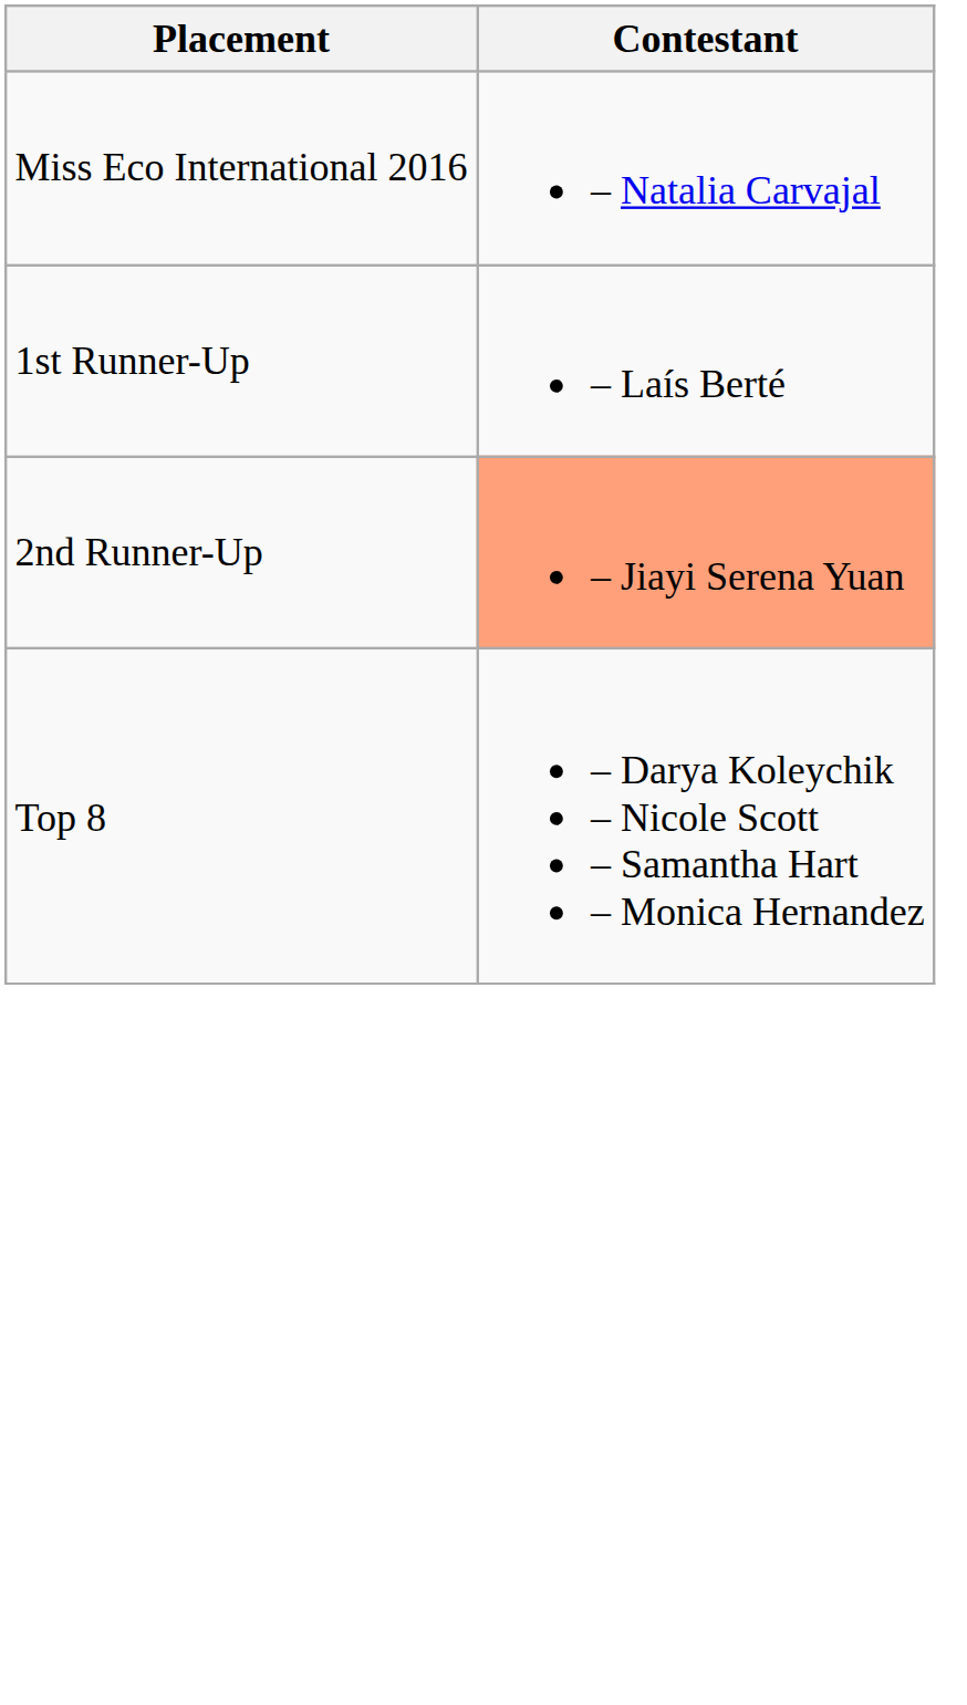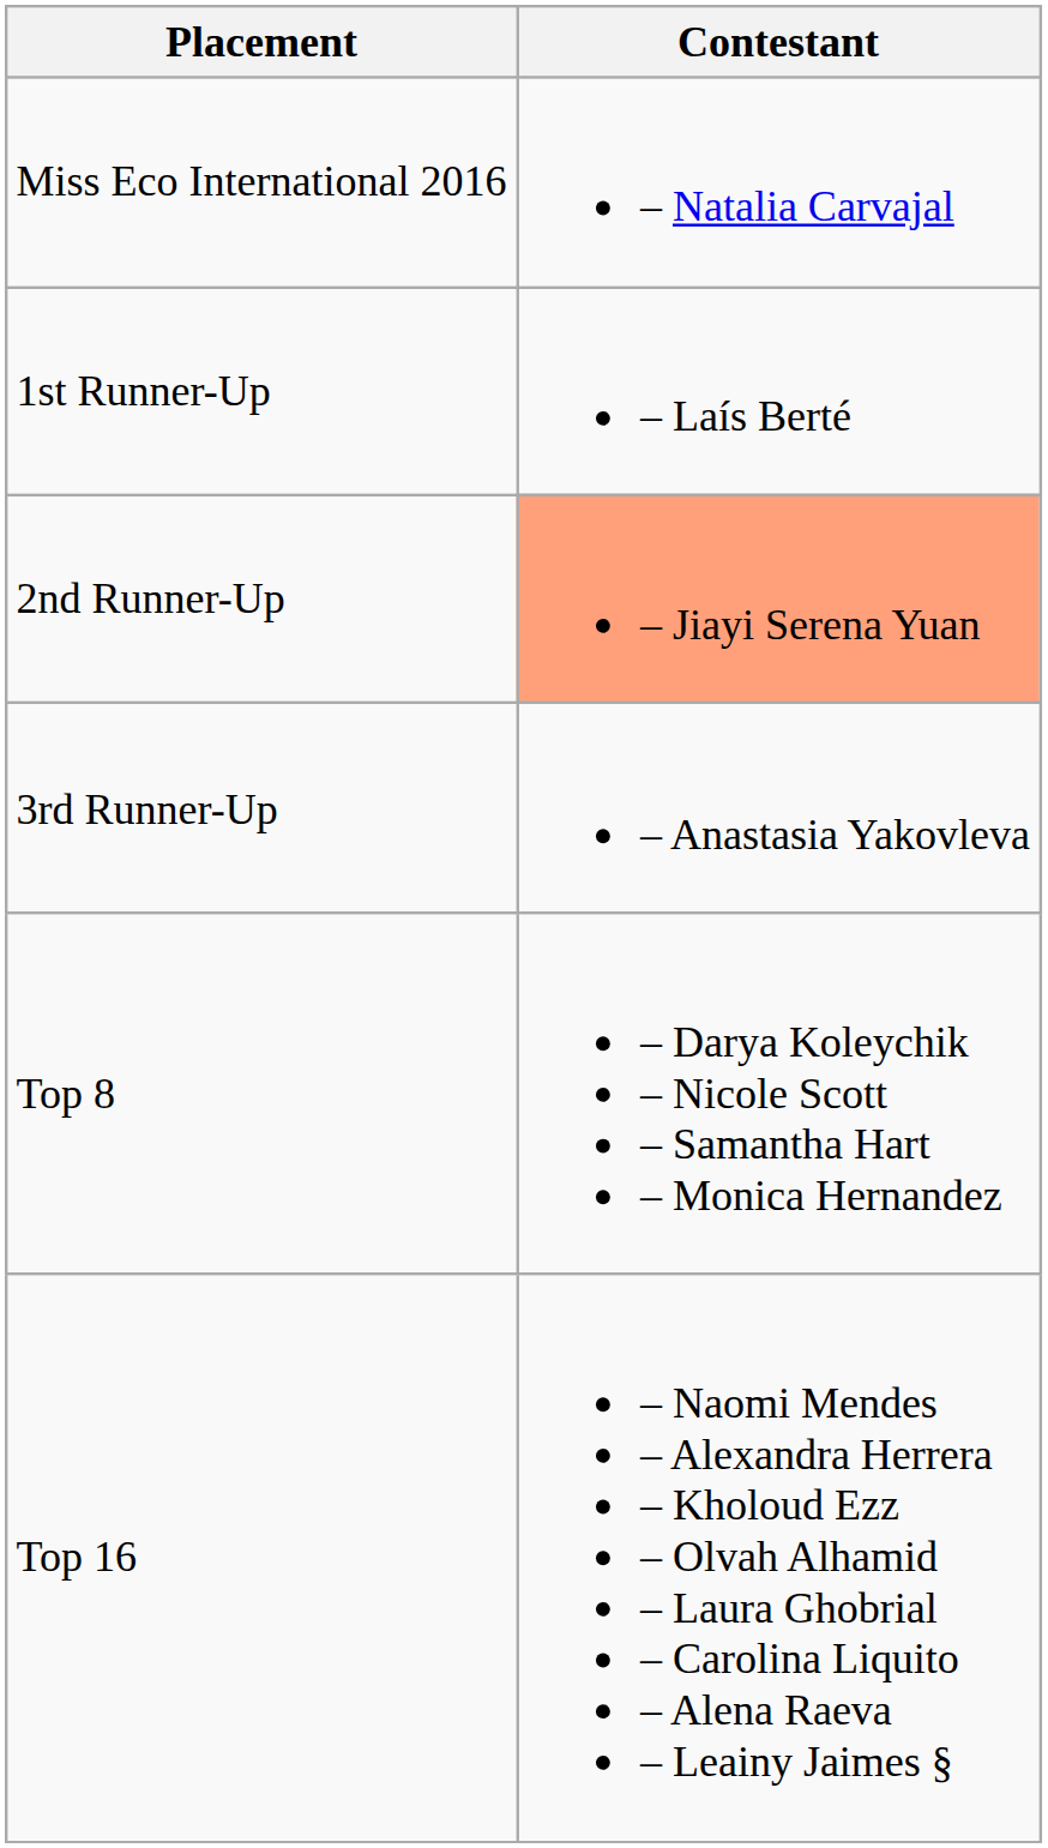+ row: 3rd Runner-Up | – Anastasia Yakovleva
+ row: Top 16 | – Naomi Mendes – Alexandra Herrera – Kholoud Ezz – Olvah Alhamid – Laura Ghobrial – Carolina Liquito – Alena Raeva – Leainy Jaimes §
